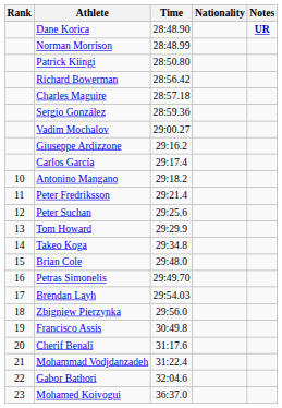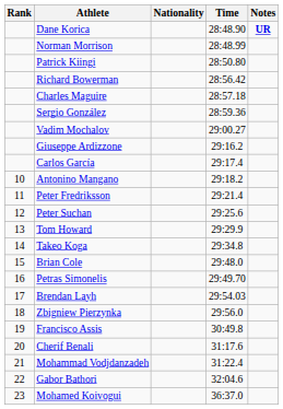columns swapped: Nationality <-> Time
